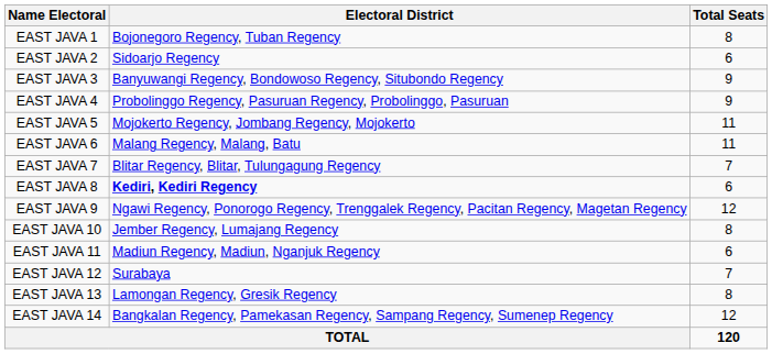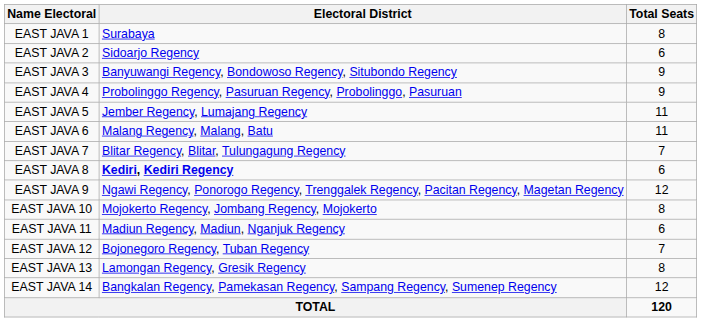EAST JAVA 1 | Electoral District: Bojonegoro Regency, Tuban Regency -> Surabaya
EAST JAVA 5 | Electoral District: Mojokerto Regency, Jombang Regency, Mojokerto -> Jember Regency, Lumajang Regency
EAST JAVA 10 | Electoral District: Jember Regency, Lumajang Regency -> Mojokerto Regency, Jombang Regency, Mojokerto
EAST JAVA 12 | Electoral District: Surabaya -> Bojonegoro Regency, Tuban Regency
